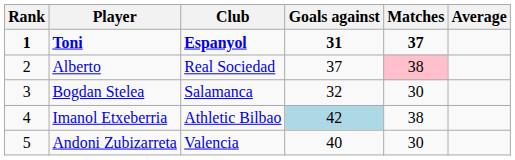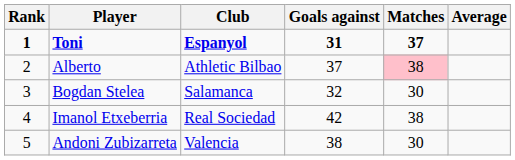Alberto | Club: Real Sociedad -> Athletic Bilbao
Imanol Etxeberria | Club: Athletic Bilbao -> Real Sociedad
Imanol Etxeberria | Goals against: lightblue background -> no background
Andoni Zubizarreta | Goals against: 40 -> 38
